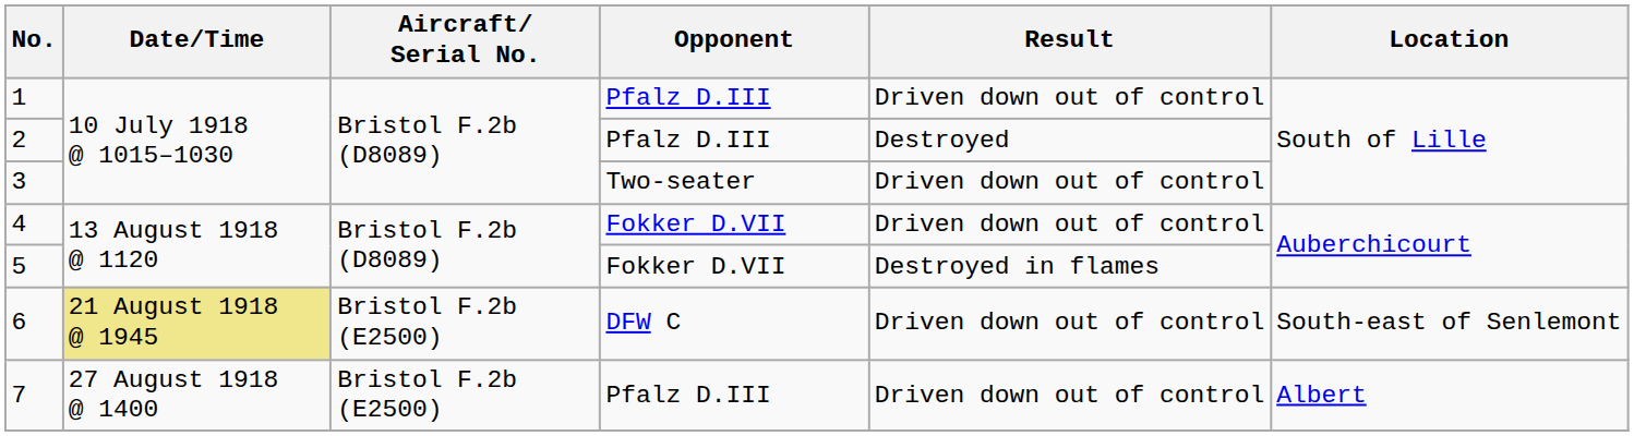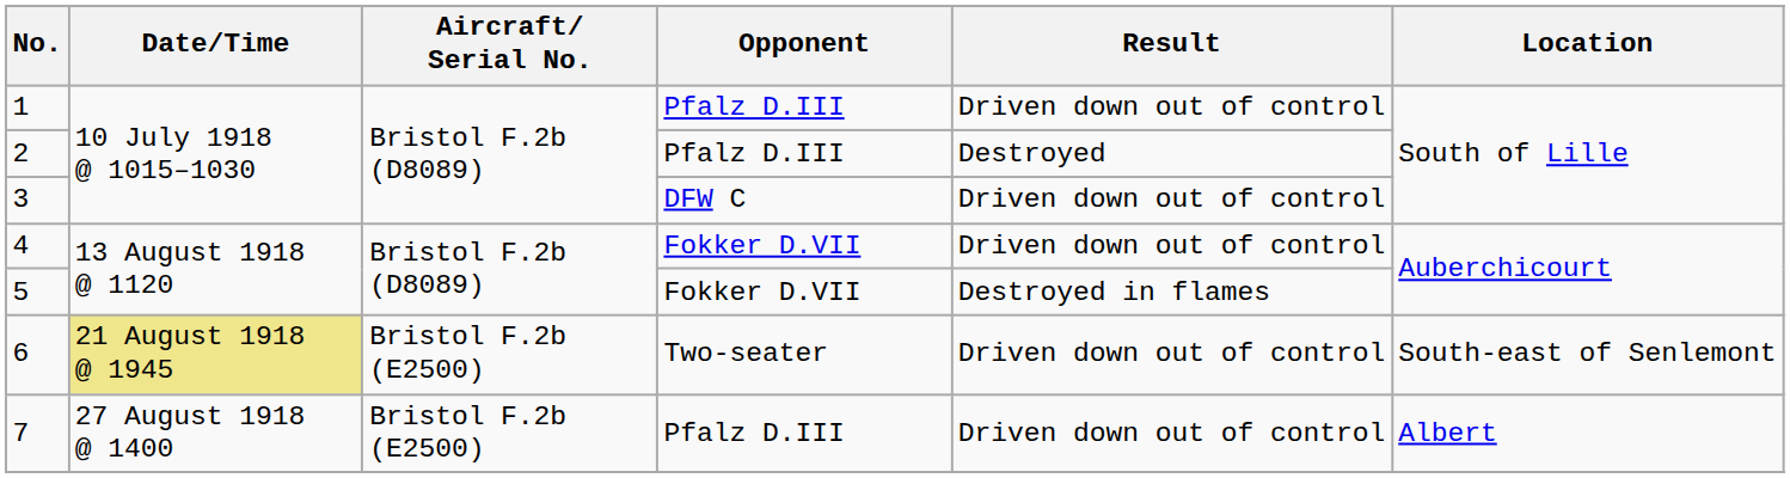3 | Opponent: Two-seater -> DFW C
6 | Opponent: DFW C -> Two-seater
